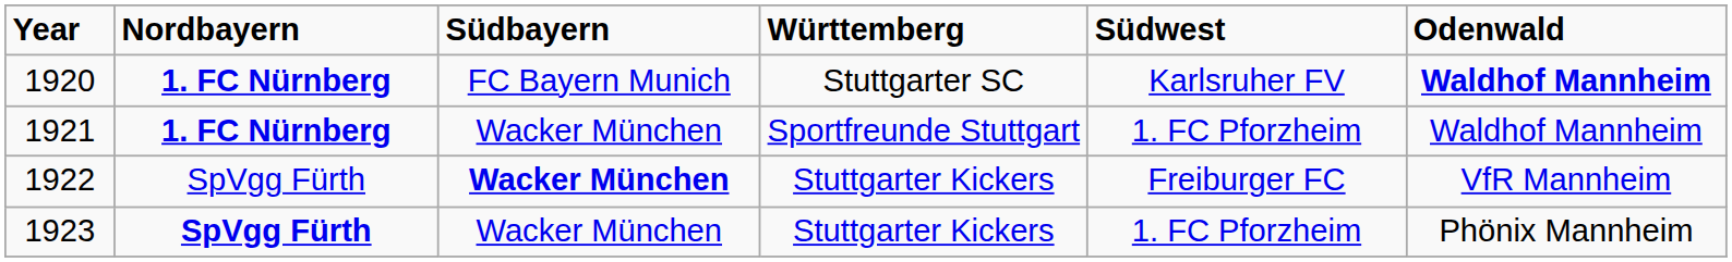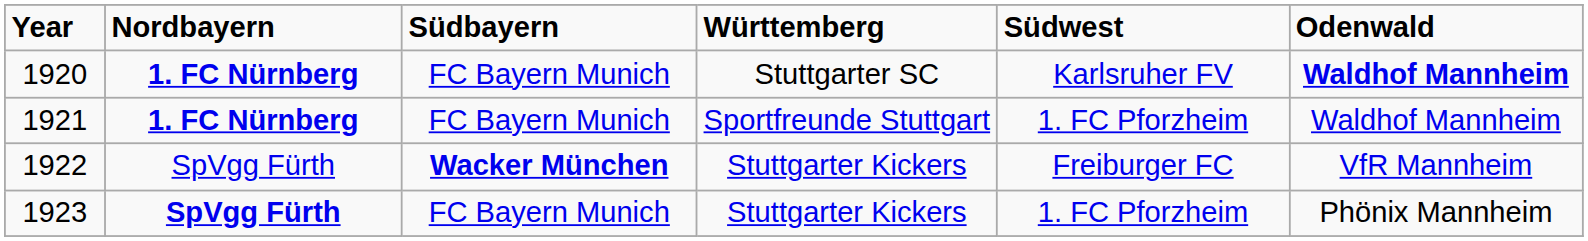1921 | Südbayern: Wacker München -> FC Bayern Munich
1923 | Südbayern: Wacker München -> FC Bayern Munich
